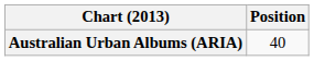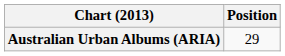Australian Urban Albums (ARIA) | Position: 40 -> 29
